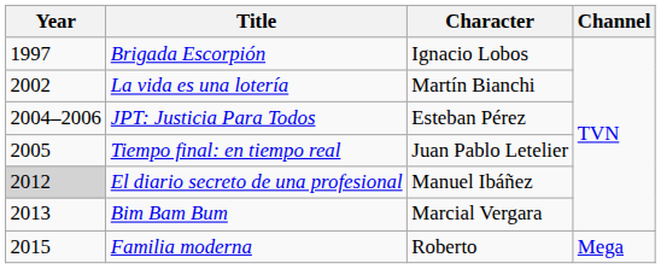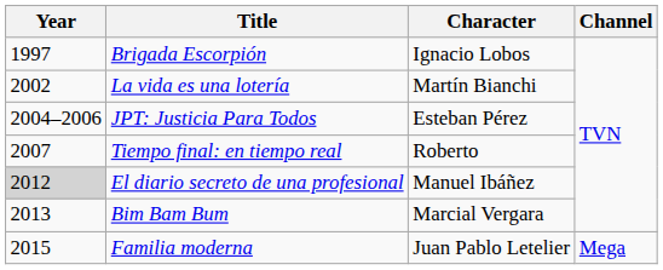Tiempo final: en tiempo real | Year: 2005 -> 2007
Tiempo final: en tiempo real | Character: Juan Pablo Letelier -> Roberto
Familia moderna | Character: Roberto -> Juan Pablo Letelier
